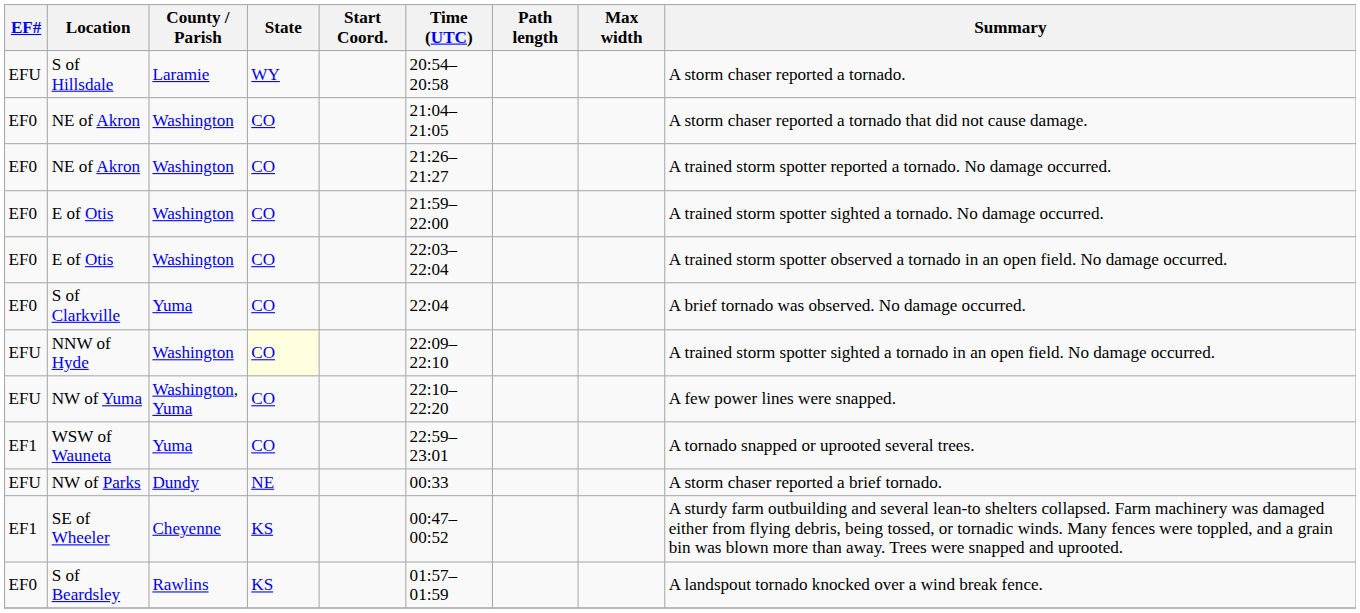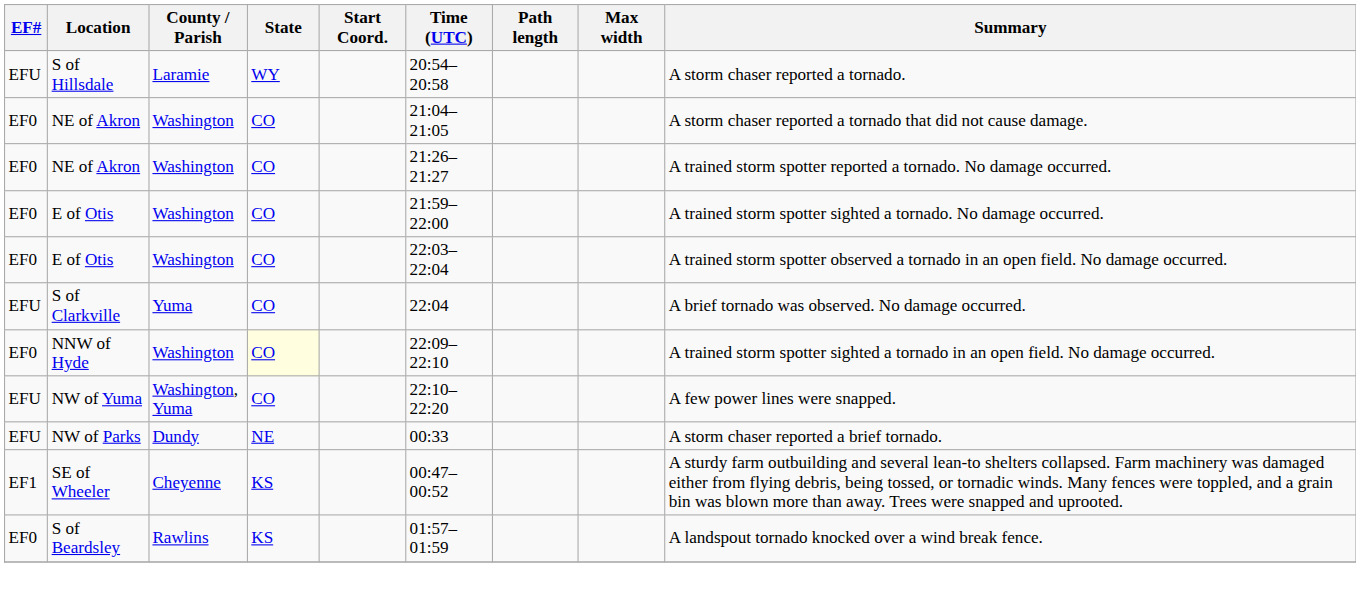S of Clarkville | EF#: EF0 -> EFU
NNW of Hyde | EF#: EFU -> EF0
- row: EF1 | WSW of Wauneta | Yuma | CO | 22:59–23:01 | A tornado snapped or uprooted several trees.
